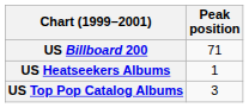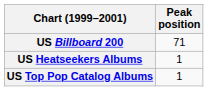US Top Pop Catalog Albums | Peak position: 3 -> 1
